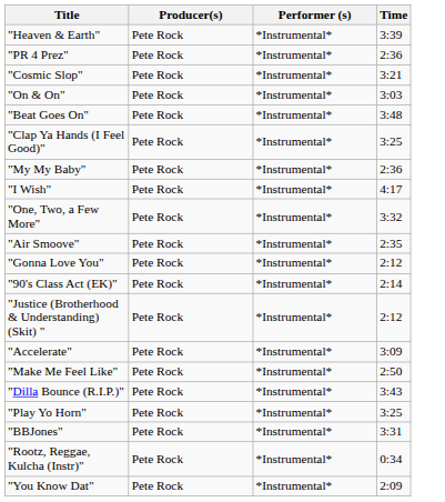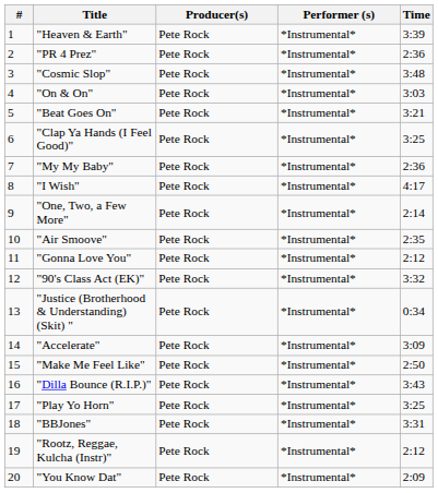+ column: # | 1 | 2 | 3 | 4 | 5 | 6 | 7 | 8 | 9 | 10 | 11 | 12 | 13 | 14 | 15 | 16 | 17 | 18 | 19 | 20
"Cosmic Slop" | Time: 3:21 -> 3:48
"Beat Goes On" | Time: 3:48 -> 3:21
"One, Two, a Few More" | Time: 3:32 -> 2:14
"90's Class Act (EK)" | Time: 2:14 -> 3:32
"Justice (Brotherhood & Understanding) (Skit) " | Time: 2:12 -> 0:34
"Rootz, Reggae, Kulcha (Instr)" | Time: 0:34 -> 2:12
